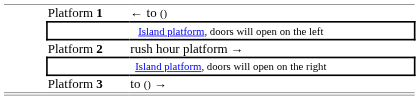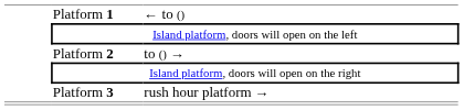Platform 2 | column 3: rush hour platform → -> to () →
Platform 3 | column 3: to () → -> rush hour platform →
